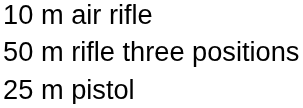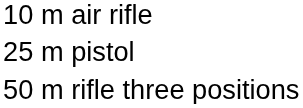rows swapped: 25 m pistol <-> 50 m rifle three positions
